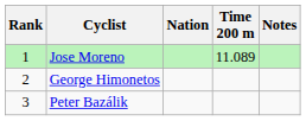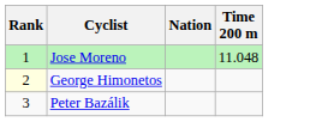- column: Notes
Jose Moreno | Time 200 m: 11.089 -> 11.048
George Himonetos | Rank: no background -> lightyellow background
